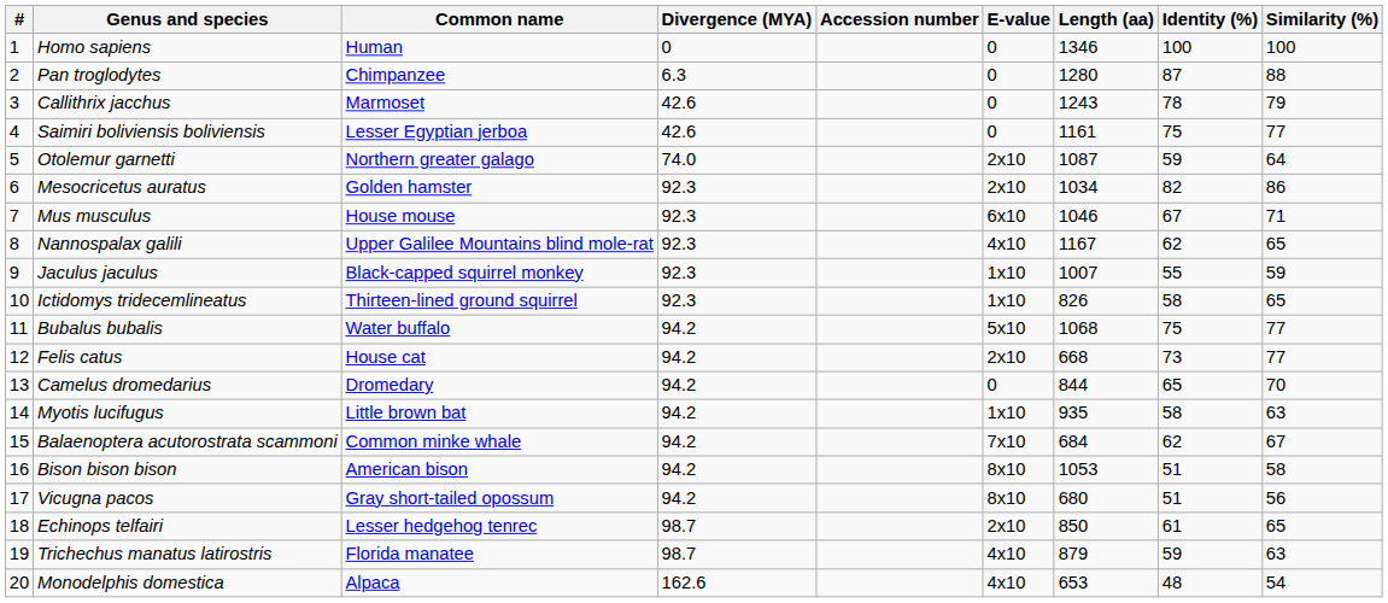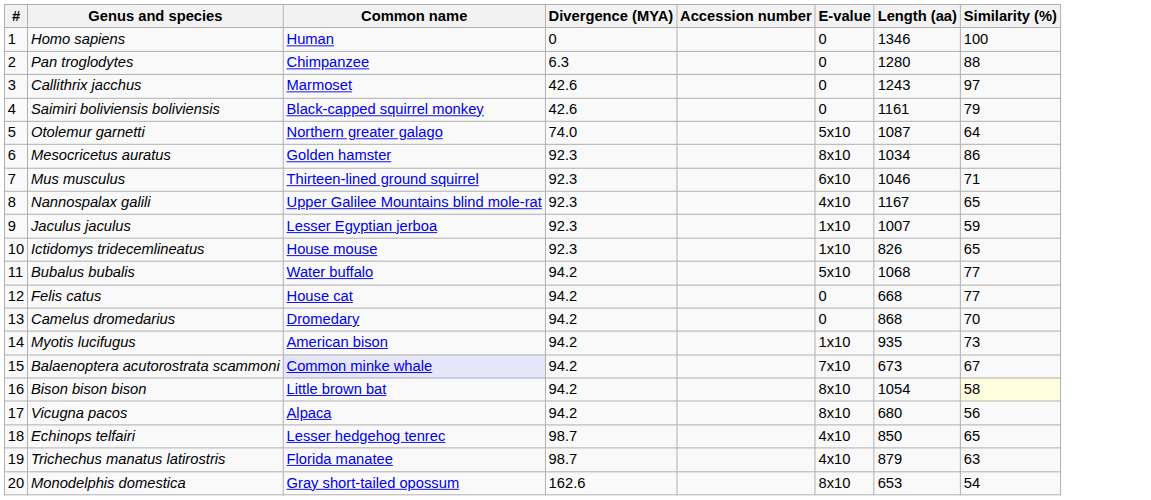- column: Identity (%) | 100 | 87 | 78 | 75 | 59 | 82 | 67 | 62 | 55 | 58 | 75 | 73 | 65 | 58 | 62 | 51 | 51 | 61 | 59 | 48
Callithrix jacchus | Similarity (%): 79 -> 97
Saimiri boliviensis boliviensis | Common name: Lesser Egyptian jerboa -> Black-capped squirrel monkey
Saimiri boliviensis boliviensis | Similarity (%): 77 -> 79
Otolemur garnetti | E-value: 2x10 -> 5x10
Mesocricetus auratus | E-value: 2x10 -> 8x10
Mus musculus | Common name: House mouse -> Thirteen-lined ground squirrel
Jaculus jaculus | Common name: Black-capped squirrel monkey -> Lesser Egyptian jerboa
Ictidomys tridecemlineatus | Common name: Thirteen-lined ground squirrel -> House mouse
Felis catus | E-value: 2x10 -> 0
Camelus dromedarius | Length (aa): 844 -> 868
Myotis lucifugus | Common name: Little brown bat -> American bison
Myotis lucifugus | Similarity (%): 63 -> 73
Balaenoptera acutorostrata scammoni | Common name: no background -> lavender background
Balaenoptera acutorostrata scammoni | Length (aa): 684 -> 673
Bison bison bison | Common name: American bison -> Little brown bat
Bison bison bison | Length (aa): 1053 -> 1054
Bison bison bison | Similarity (%): no background -> lightyellow background
Vicugna pacos | Common name: Gray short-tailed opossum -> Alpaca
Echinops telfairi | E-value: 2x10 -> 4x10
Monodelphis domestica | Common name: Alpaca -> Gray short-tailed opossum
Monodelphis domestica | E-value: 4x10 -> 8x10
